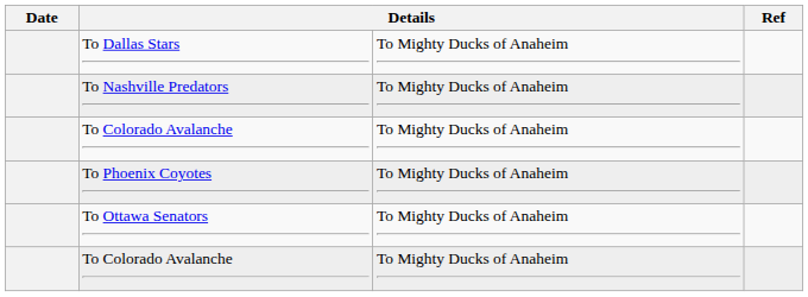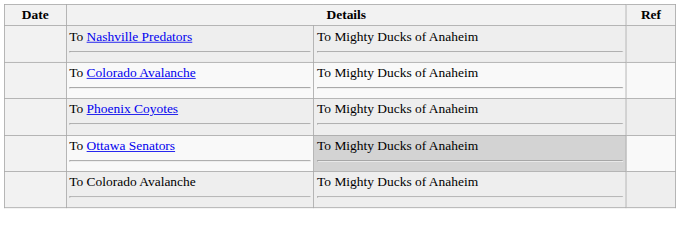- row: To Dallas Stars | To Mighty Ducks of Anaheim
To Ottawa Senators | column 3: no background -> lightgrey background
